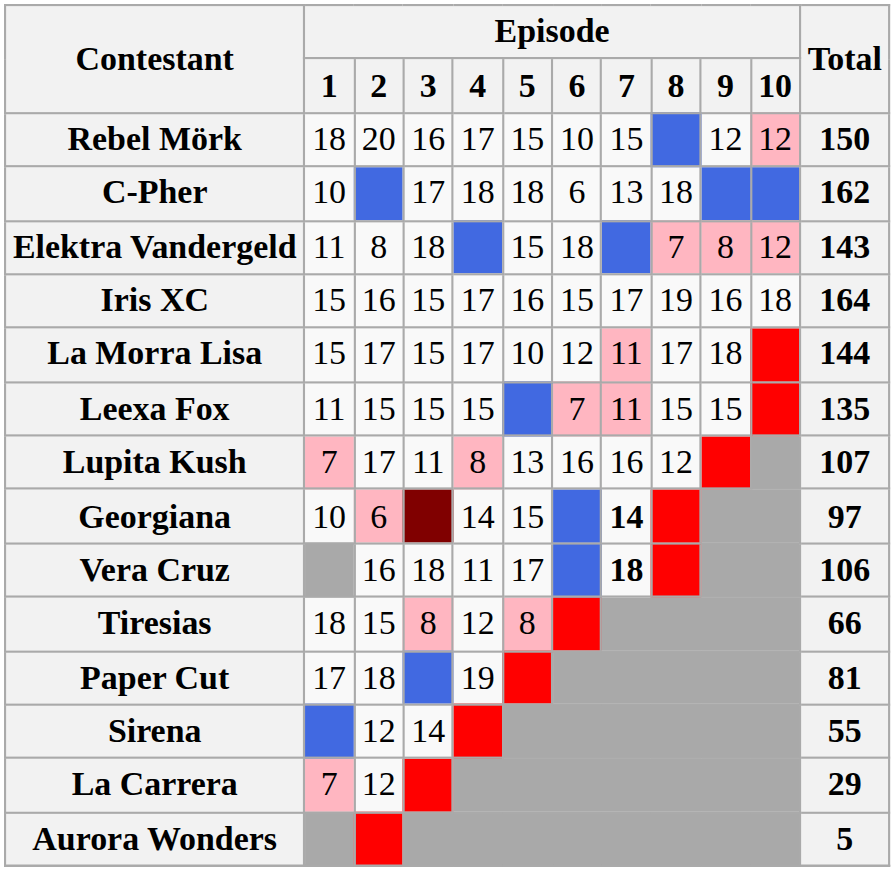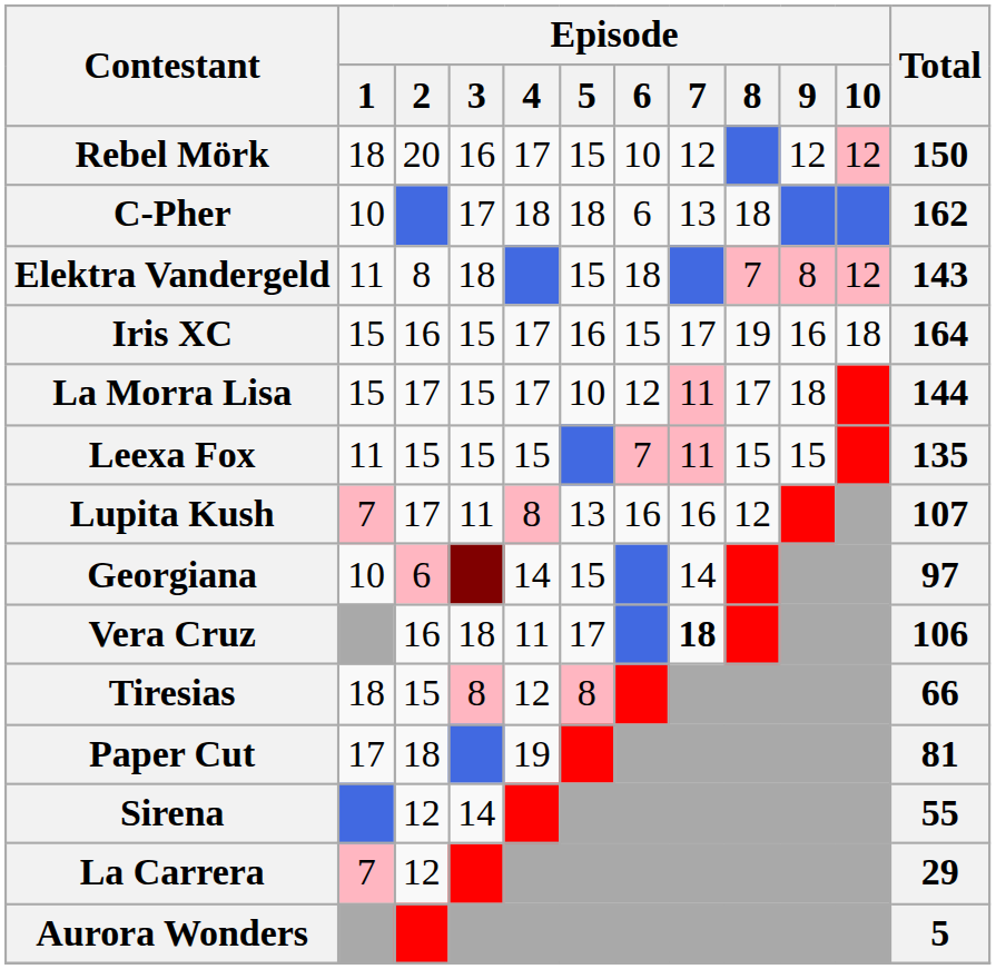Rebel Mörk | Episode / 7: 15 -> 12
Georgiana | Episode / 7: bold -> normal
